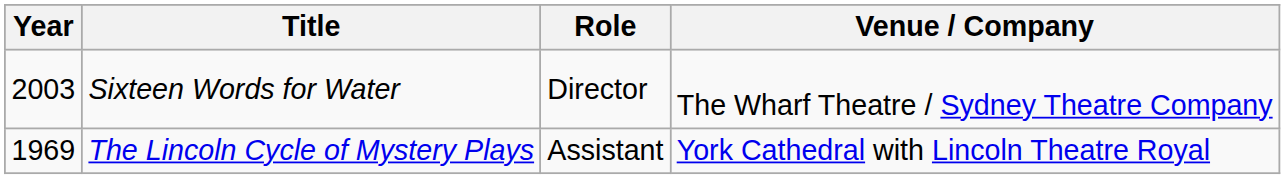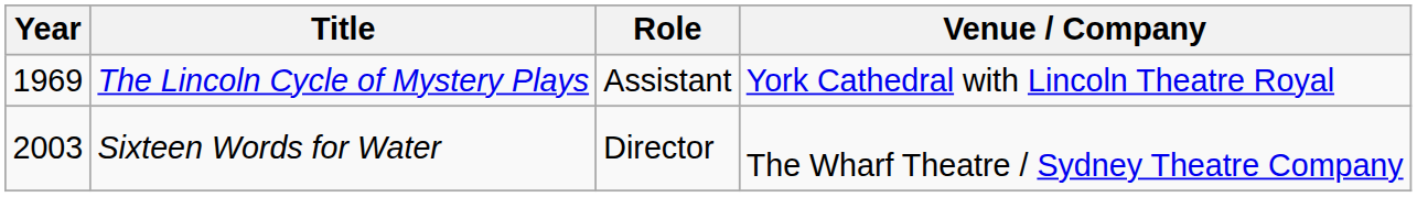rows swapped: Sixteen Words for Water <-> The Lincoln Cycle of Mystery Plays
